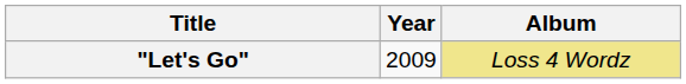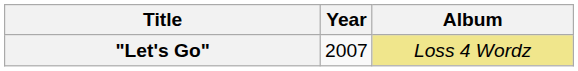"Let's Go" | Year: 2009 -> 2007
